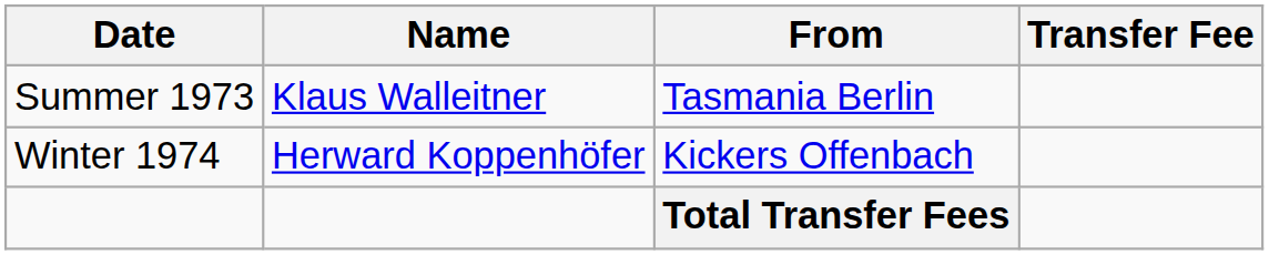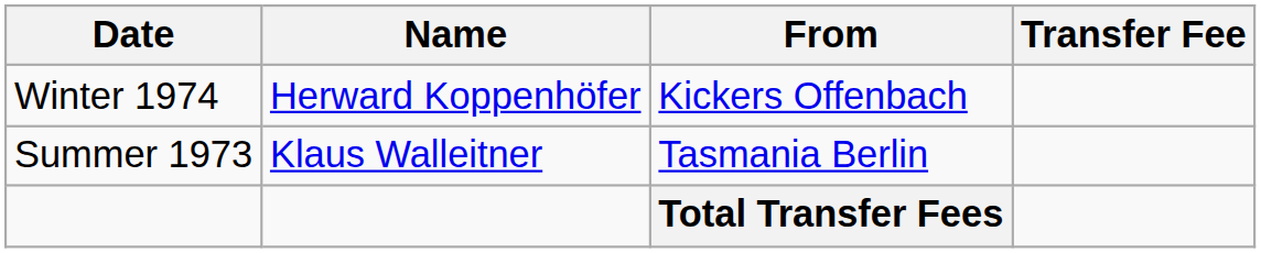rows swapped: Summer 1973 <-> Winter 1974
